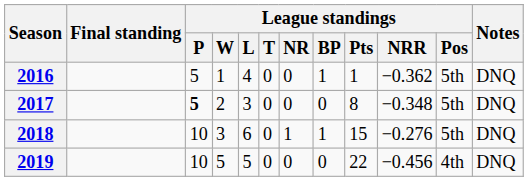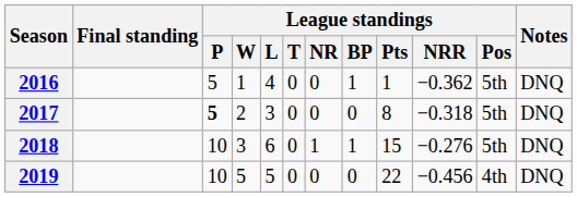2017 | League standings / NRR: −0.348 -> −0.318
